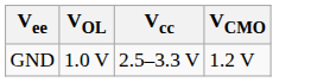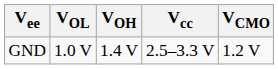+ column: VOH | 1.4 V
